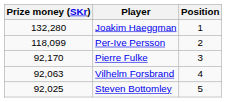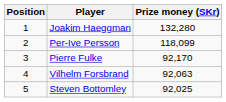columns swapped: Position <-> Prize money (SKr)
